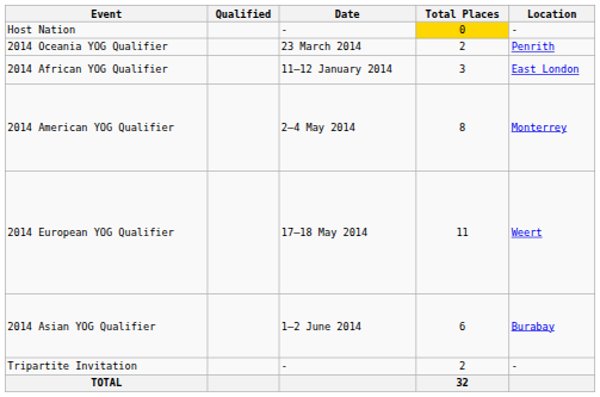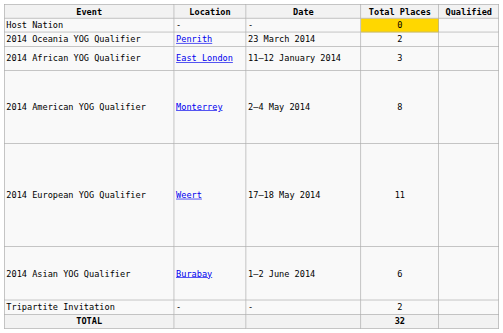columns swapped: Location <-> Qualified
